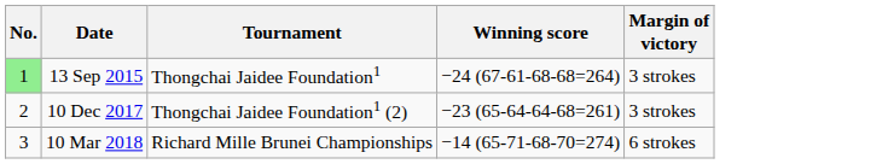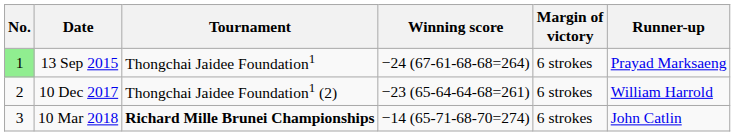+ column: Runner-up | Prayad Marksaeng | William Harrold | John Catlin
13 Sep 2015 | Margin of victory: 3 strokes -> 6 strokes
10 Dec 2017 | Margin of victory: 3 strokes -> 6 strokes
10 Mar 2018 | Tournament: normal -> bold
